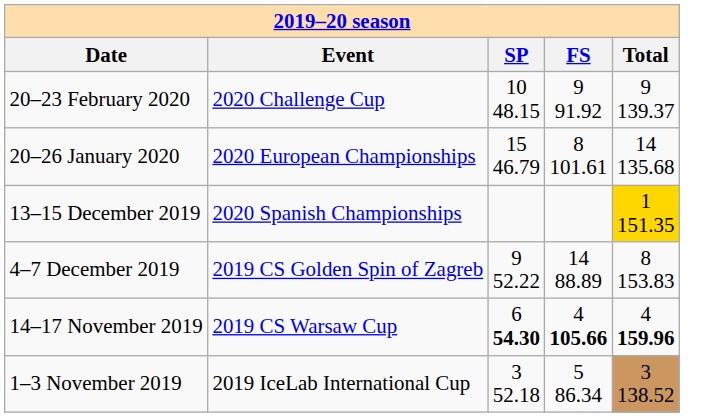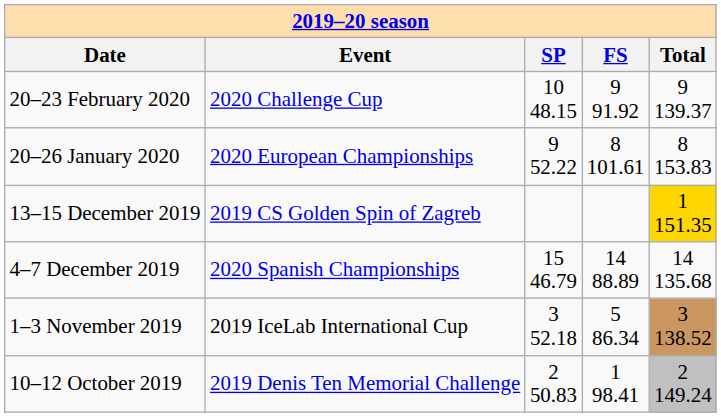20–26 January 2020 | SP: 15 46.79 -> 9 52.22
20–26 January 2020 | Total: 14 135.68 -> 8 153.83
13–15 December 2019 | Event: 2020 Spanish Championships -> 2019 CS Golden Spin of Zagreb
4–7 December 2019 | Event: 2019 CS Golden Spin of Zagreb -> 2020 Spanish Championships
4–7 December 2019 | SP: 9 52.22 -> 15 46.79
4–7 December 2019 | Total: 8 153.83 -> 14 135.68
- row: 14–17 November 2019 | 2019 CS Warsaw Cup | 6 54.30 | 4 105.66 | 4 159.96
+ row: 10–12 October 2019 | 2019 Denis Ten Memorial Challenge | 2 50.83 | 1 98.41 | 2 149.24
